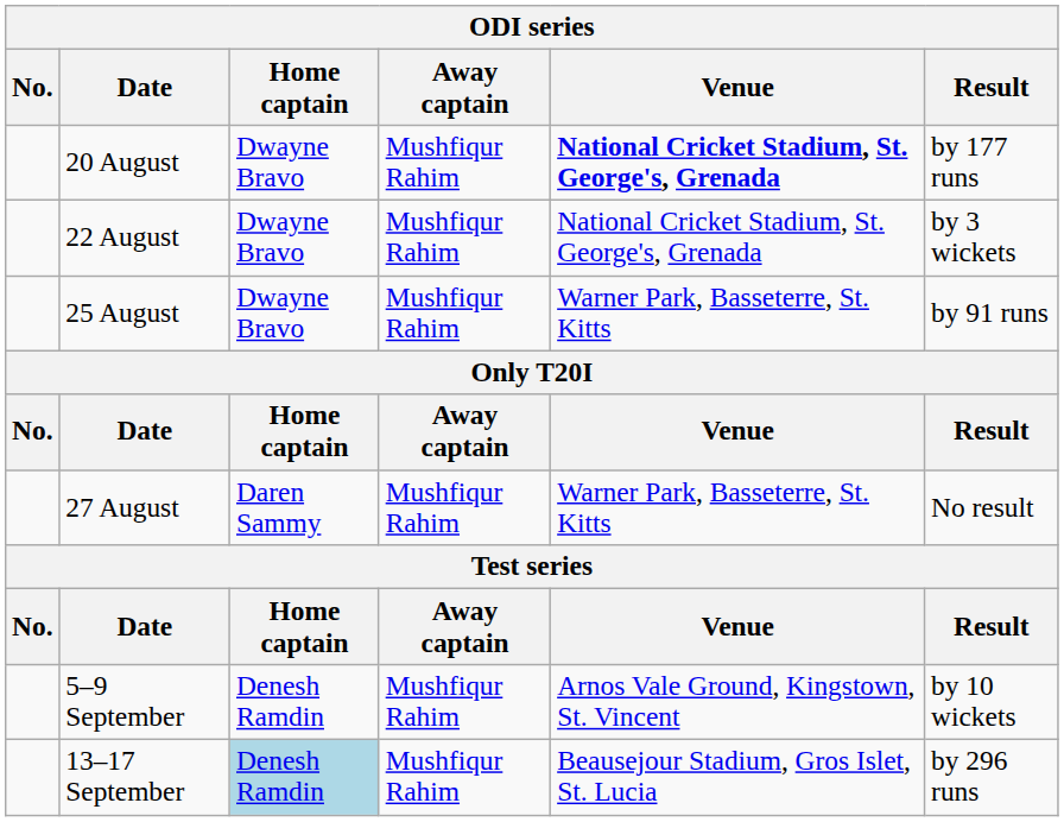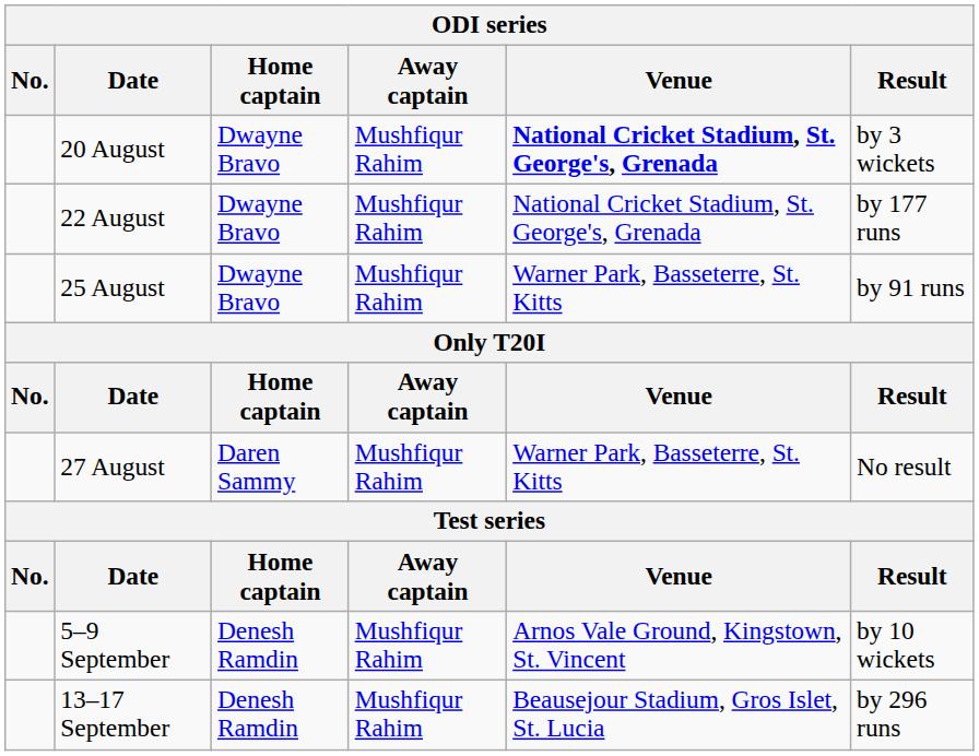20 August | Result: by 177 runs -> by 3 wickets
22 August | Result: by 3 wickets -> by 177 runs
13–17 September | Home captain: lightblue background -> no background
